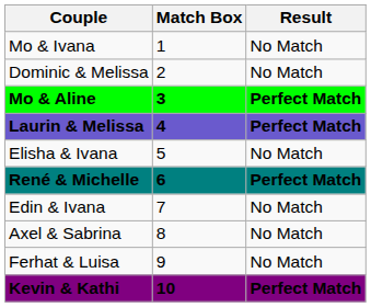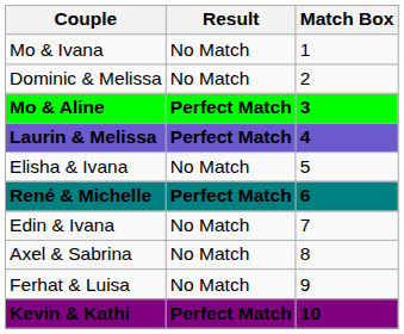columns swapped: Match Box <-> Result
